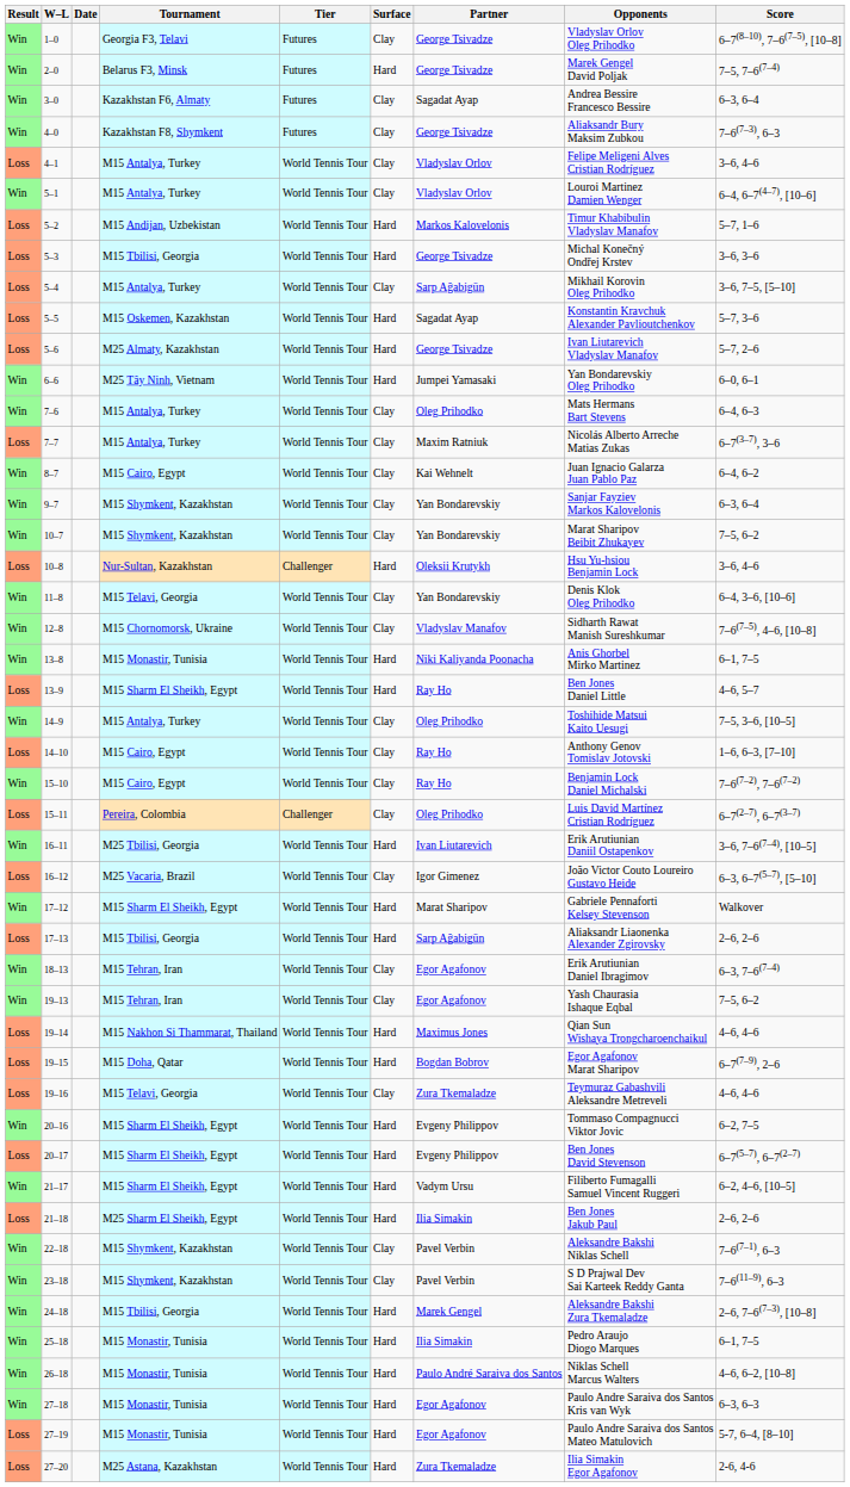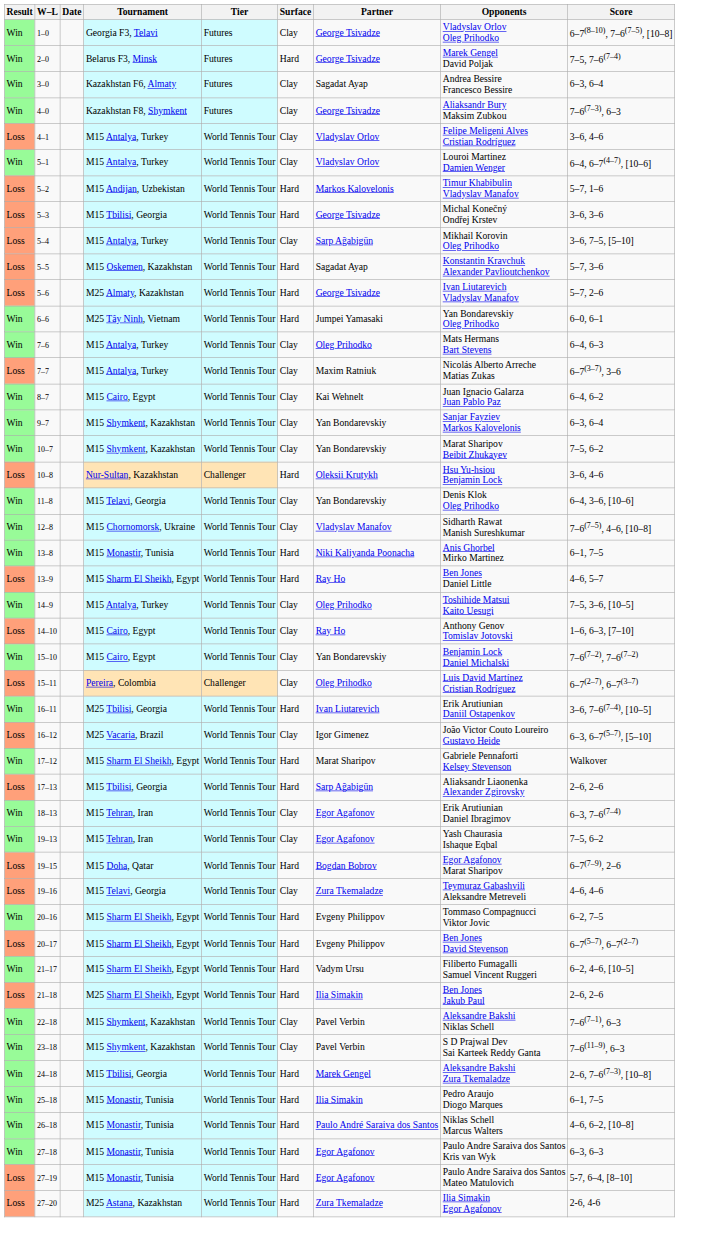15–10 | Partner: Ray Ho -> Yan Bondarevskiy
- row: Loss | 19–14 | M15 Nakhon Si Thammarat, Thailand | World Tennis Tour | Hard | Maximus Jones | Qian Sun Wishaya Trongcharoenchaikul | 4–6, 4–6
